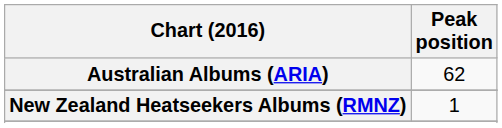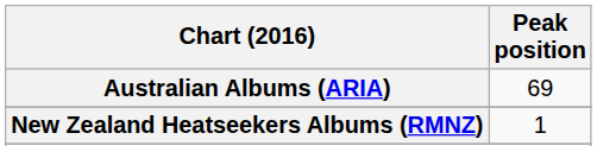Australian Albums (ARIA) | Peak position: 62 -> 69
